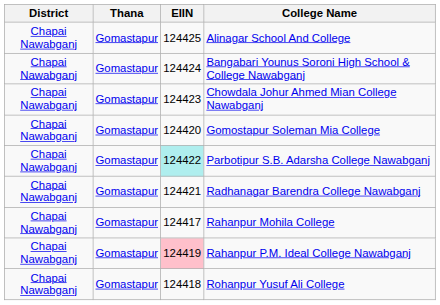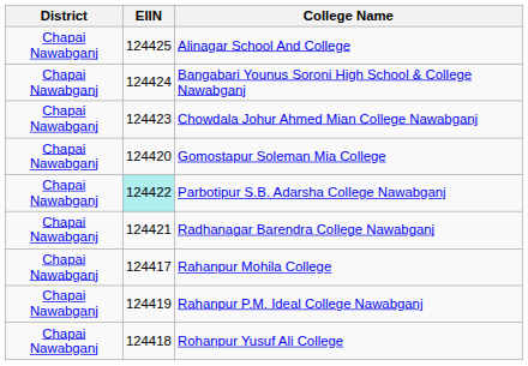- column: Thana | Gomastapur | Gomastapur | Gomastapur | Gomastapur | Gomastapur | Gomastapur | Gomastapur | Gomastapur | Gomastapur
Rahanpur P.M. Ideal College Nawabganj | EIIN: pink background -> no background
